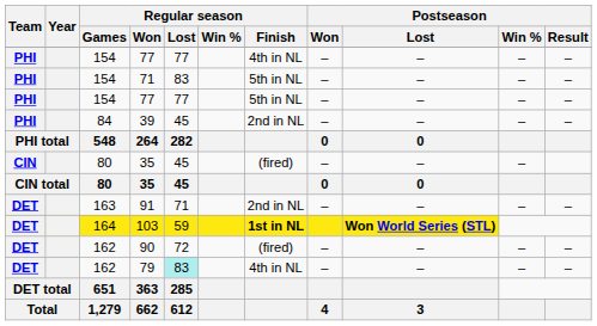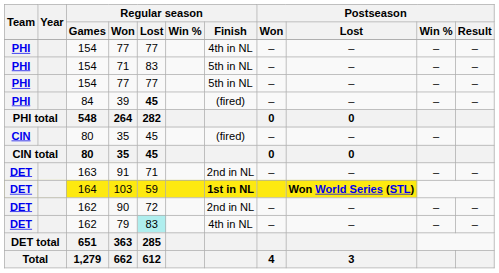39 | Regular season / Lost: normal -> bold
39 | Regular season / Finish: 2nd in NL -> (fired)
90 | Regular season / Finish: (fired) -> 2nd in NL
